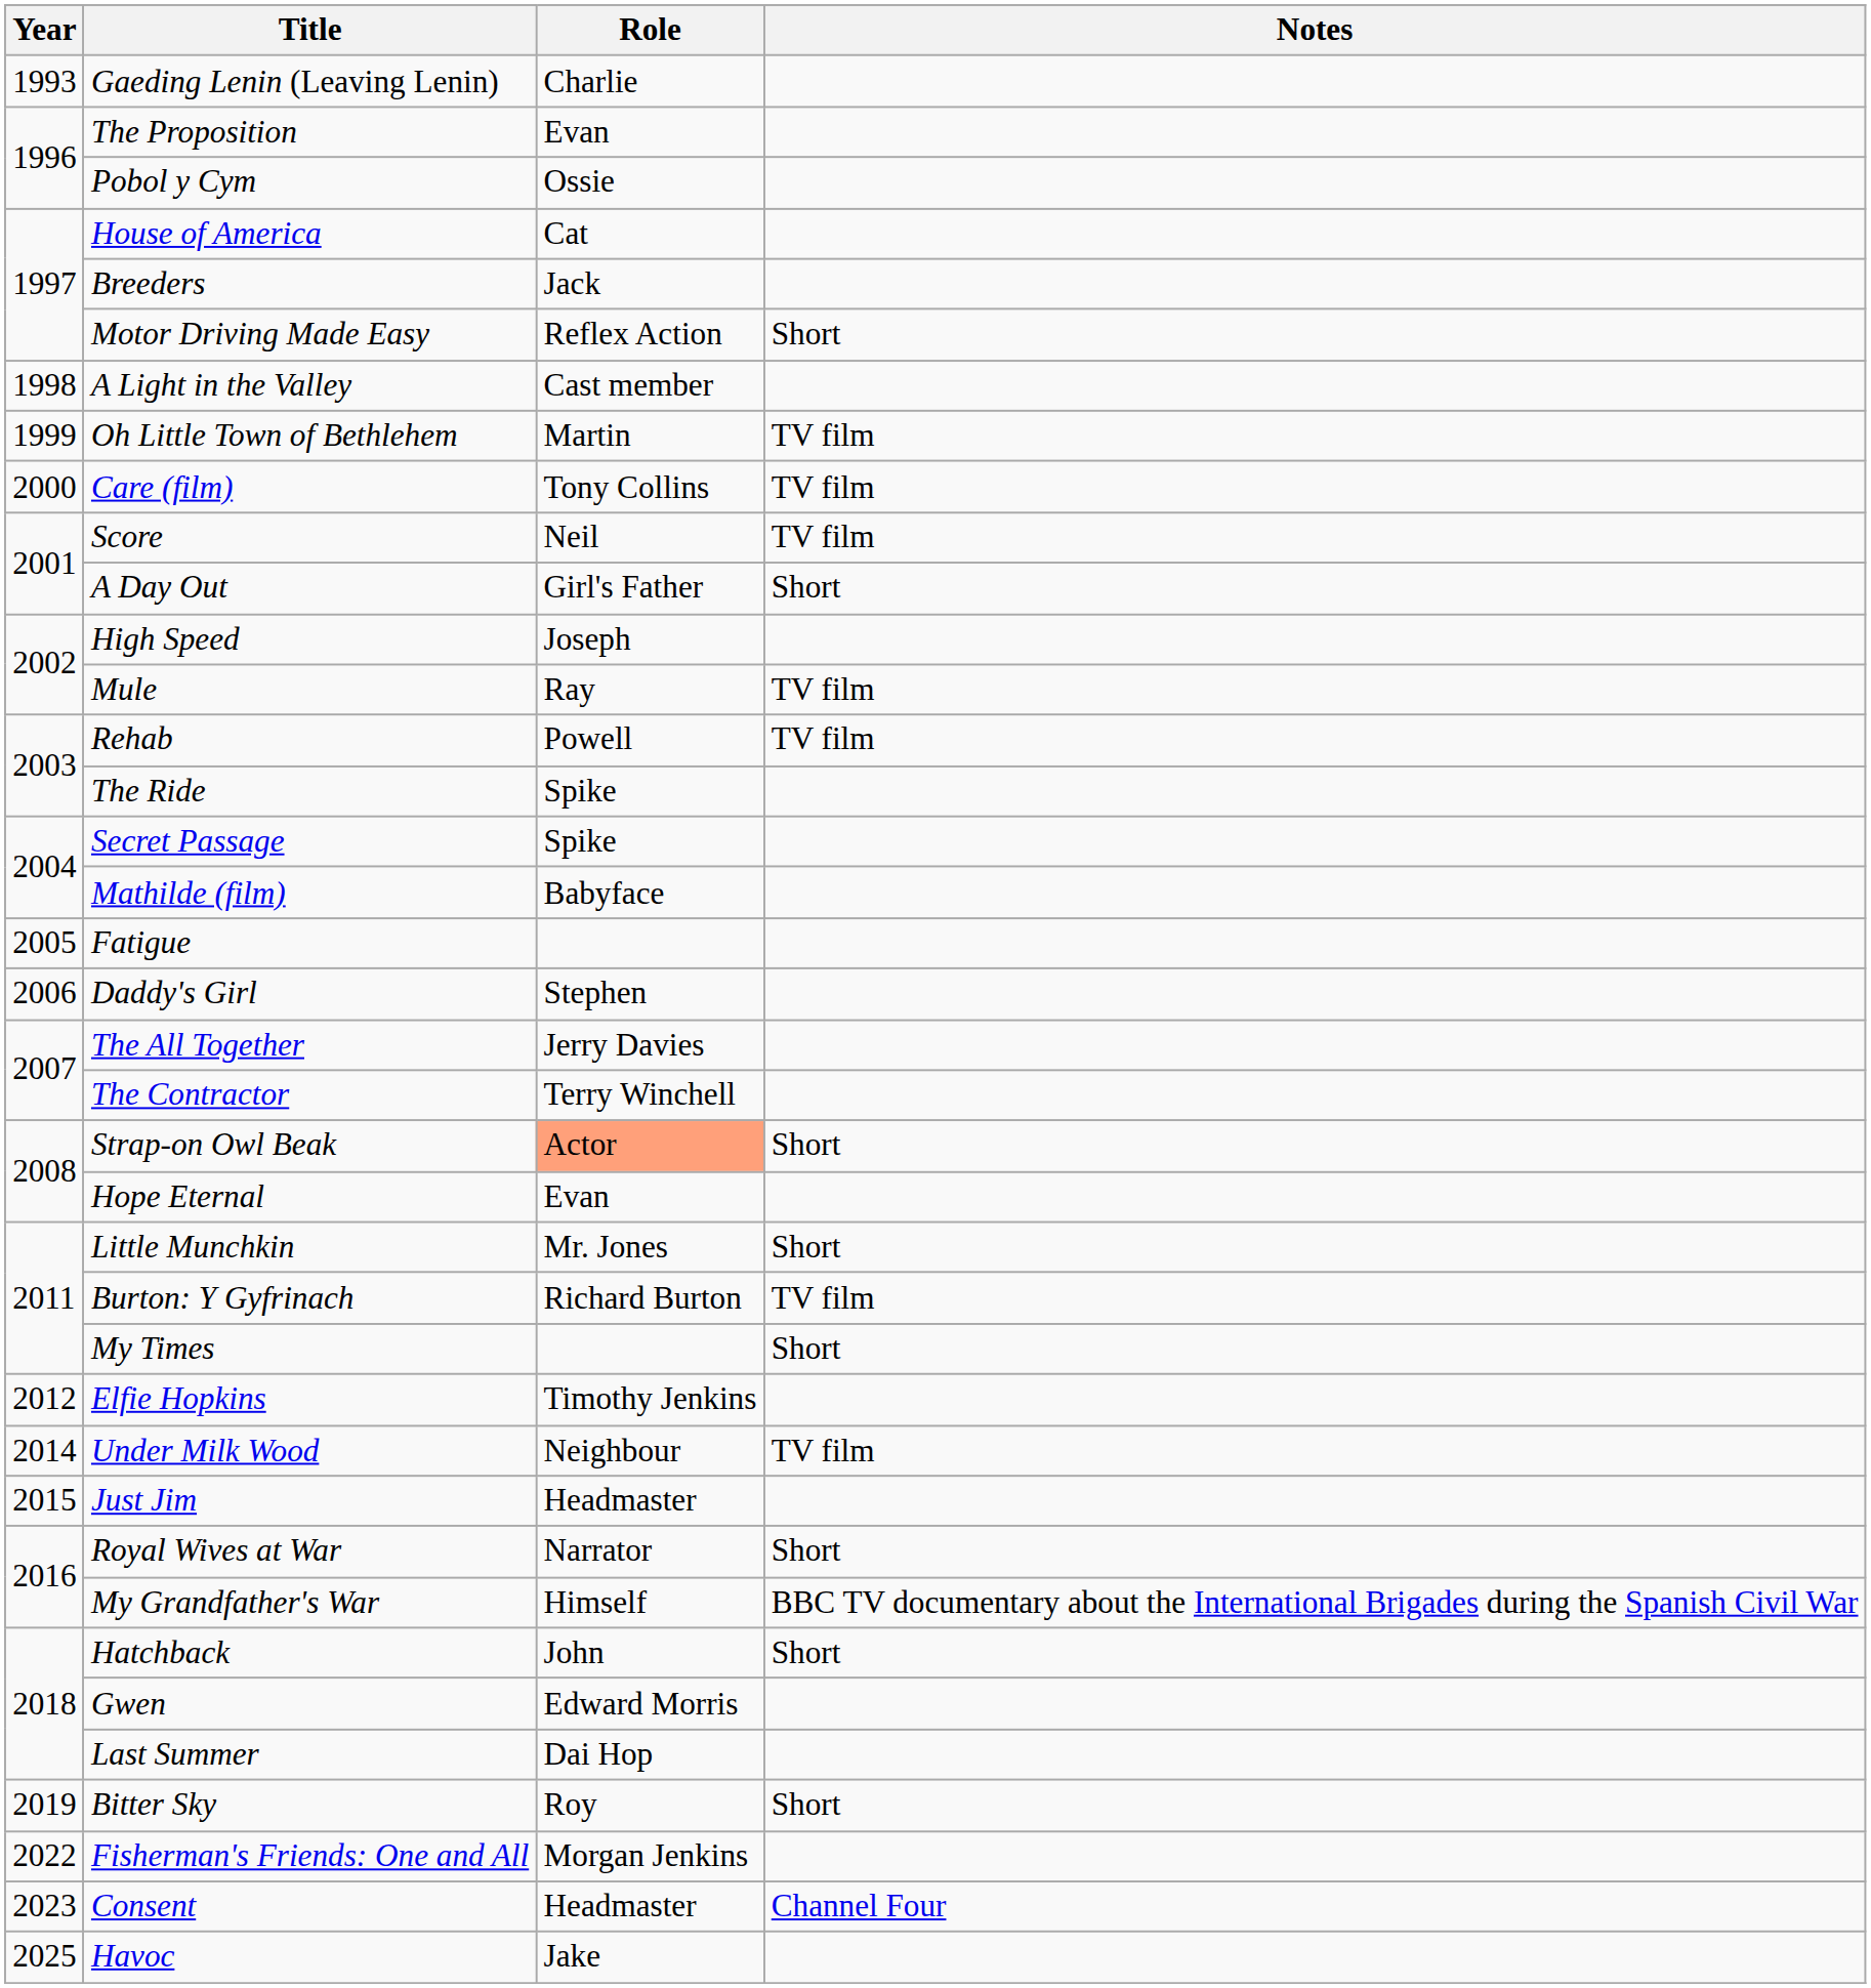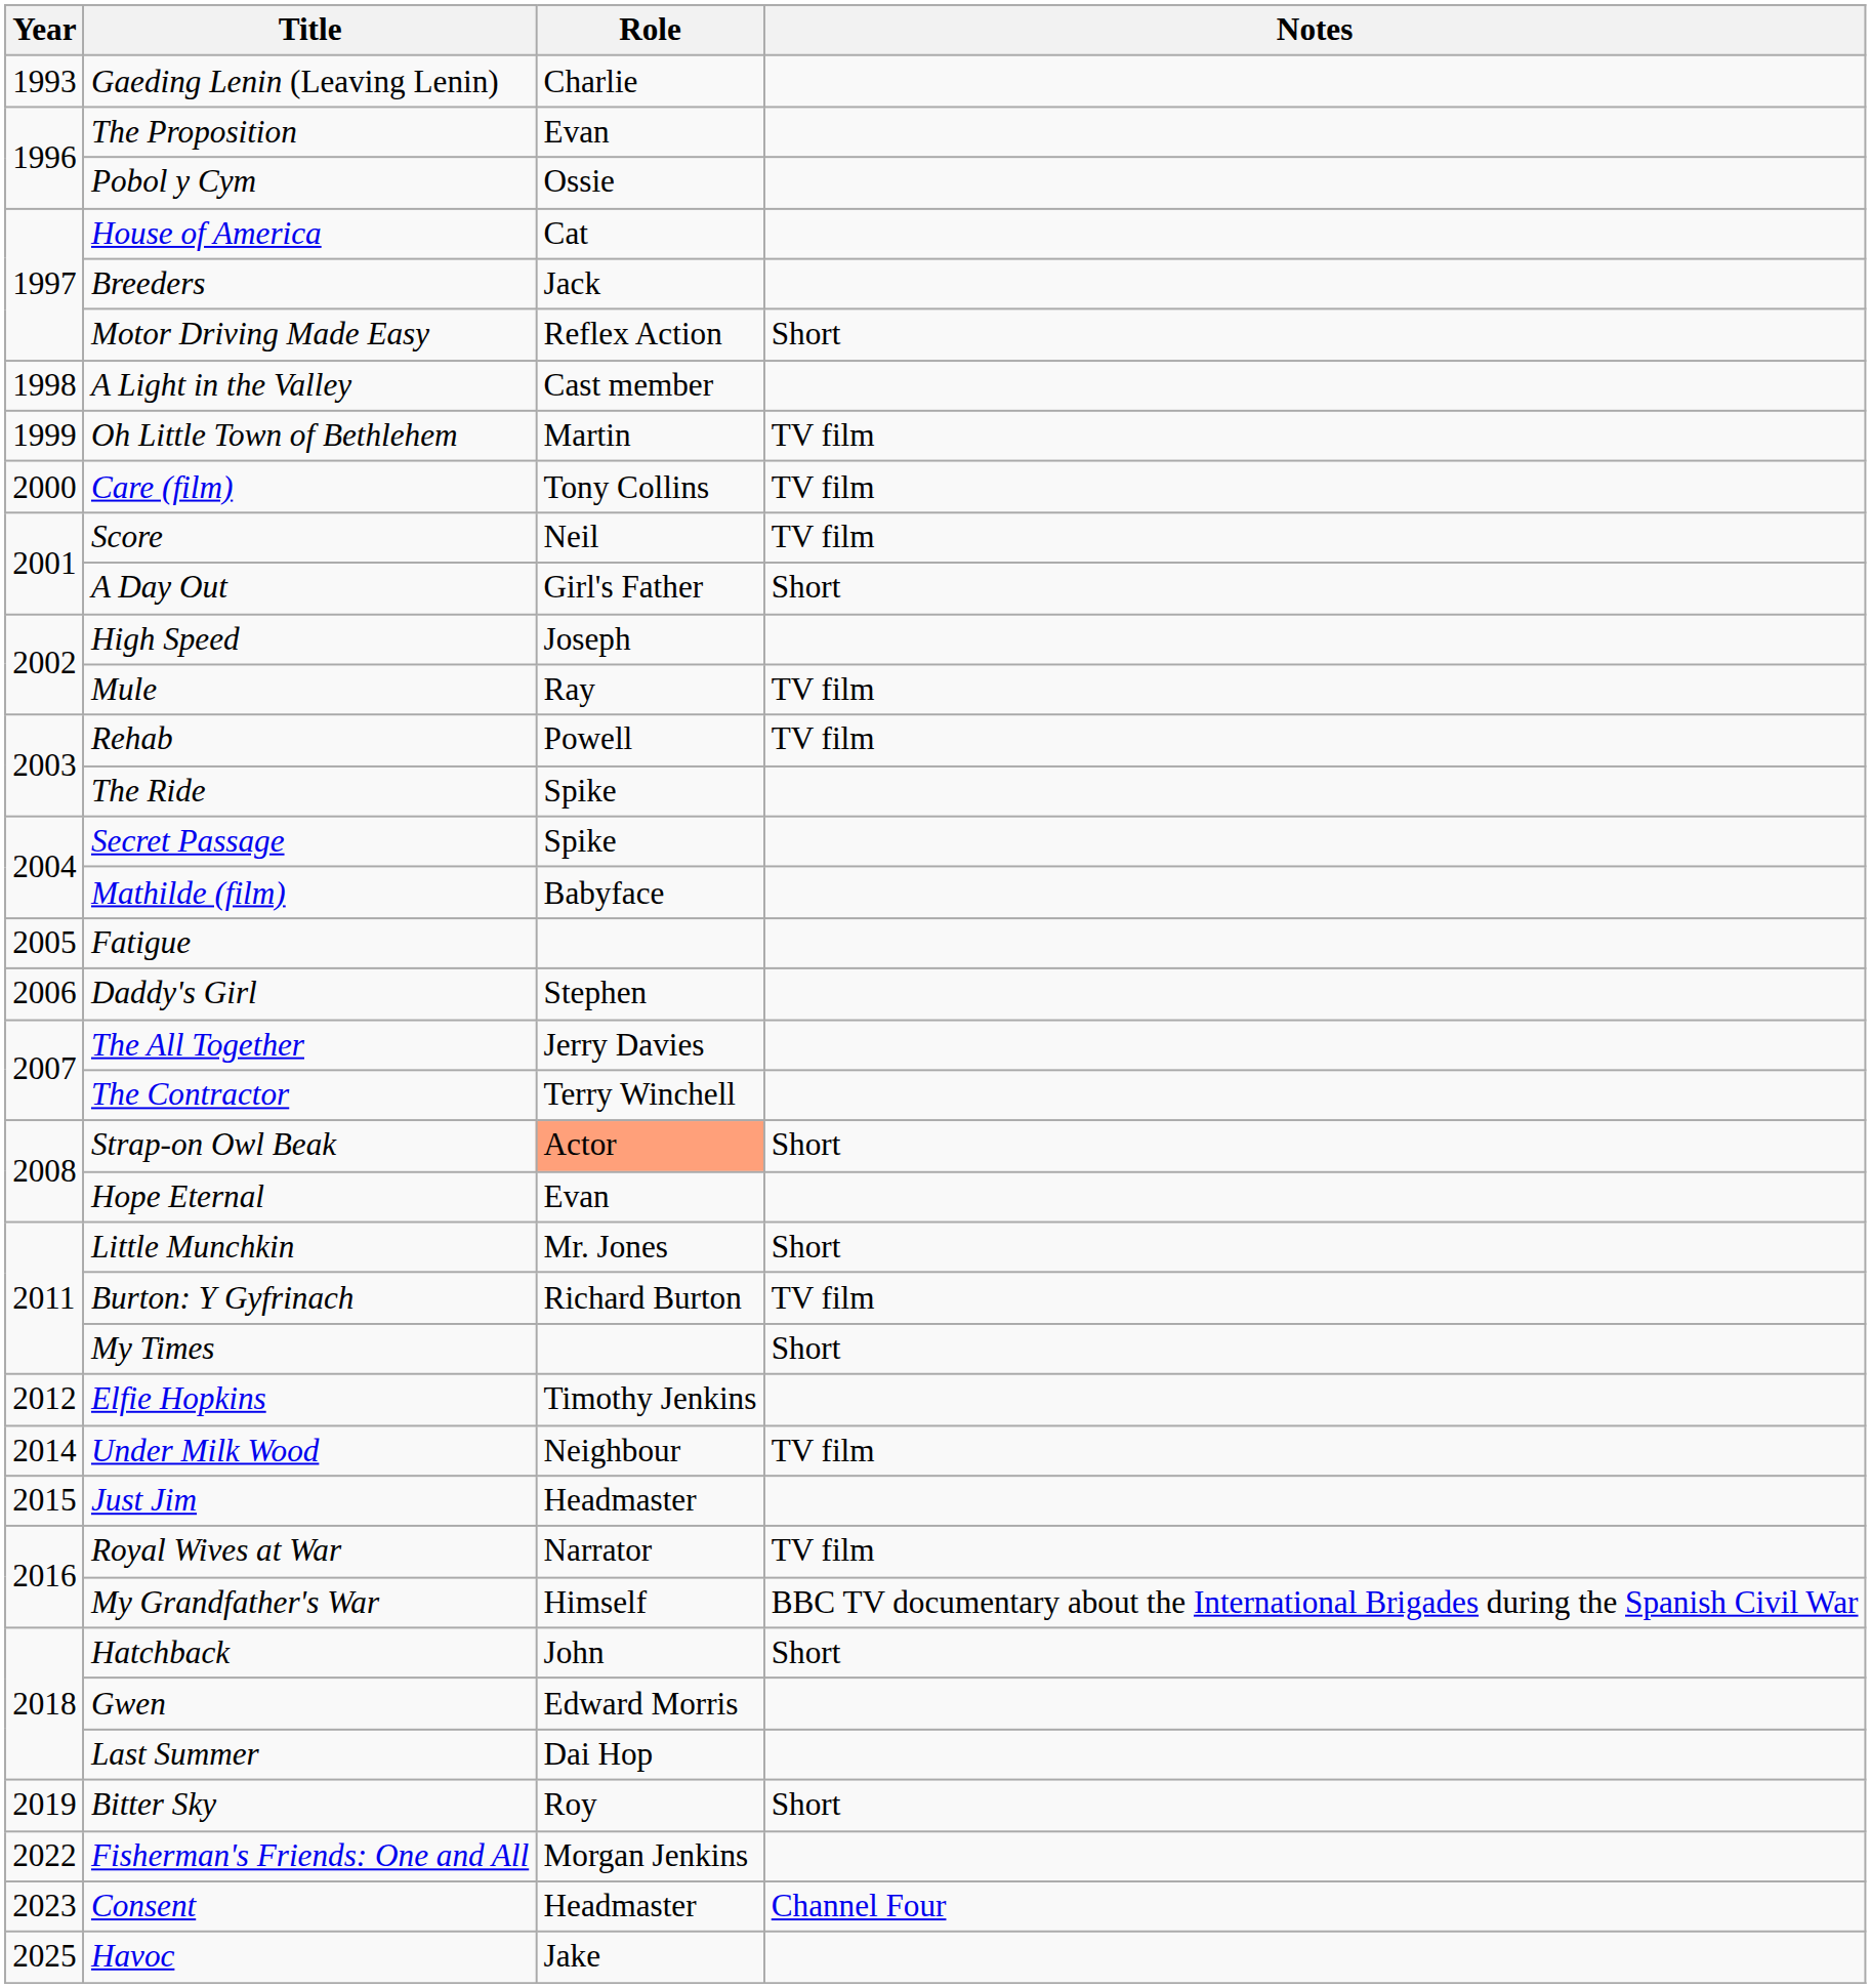Royal Wives at War | Notes: Short -> TV film
